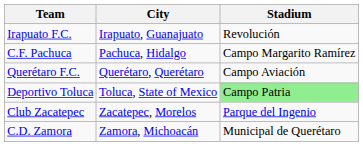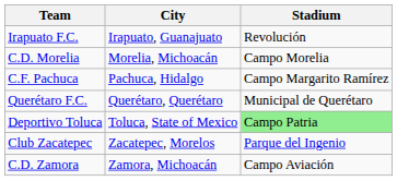+ row: C.D. Morelia | Morelia, Michoacán | Campo Morelia
Querétaro F.C. | Stadium: Campo Aviación -> Municipal de Querétaro
C.D. Zamora | Stadium: Municipal de Querétaro -> Campo Aviación
